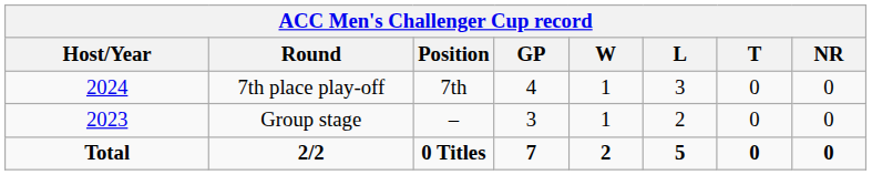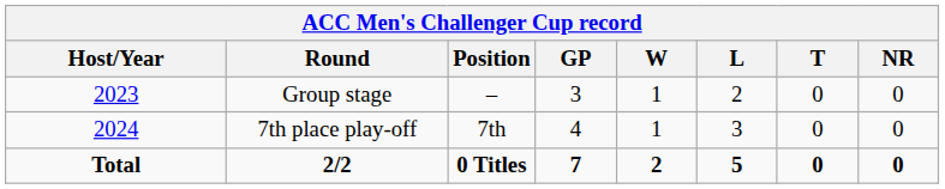rows swapped: Group stage <-> 7th place play-off
